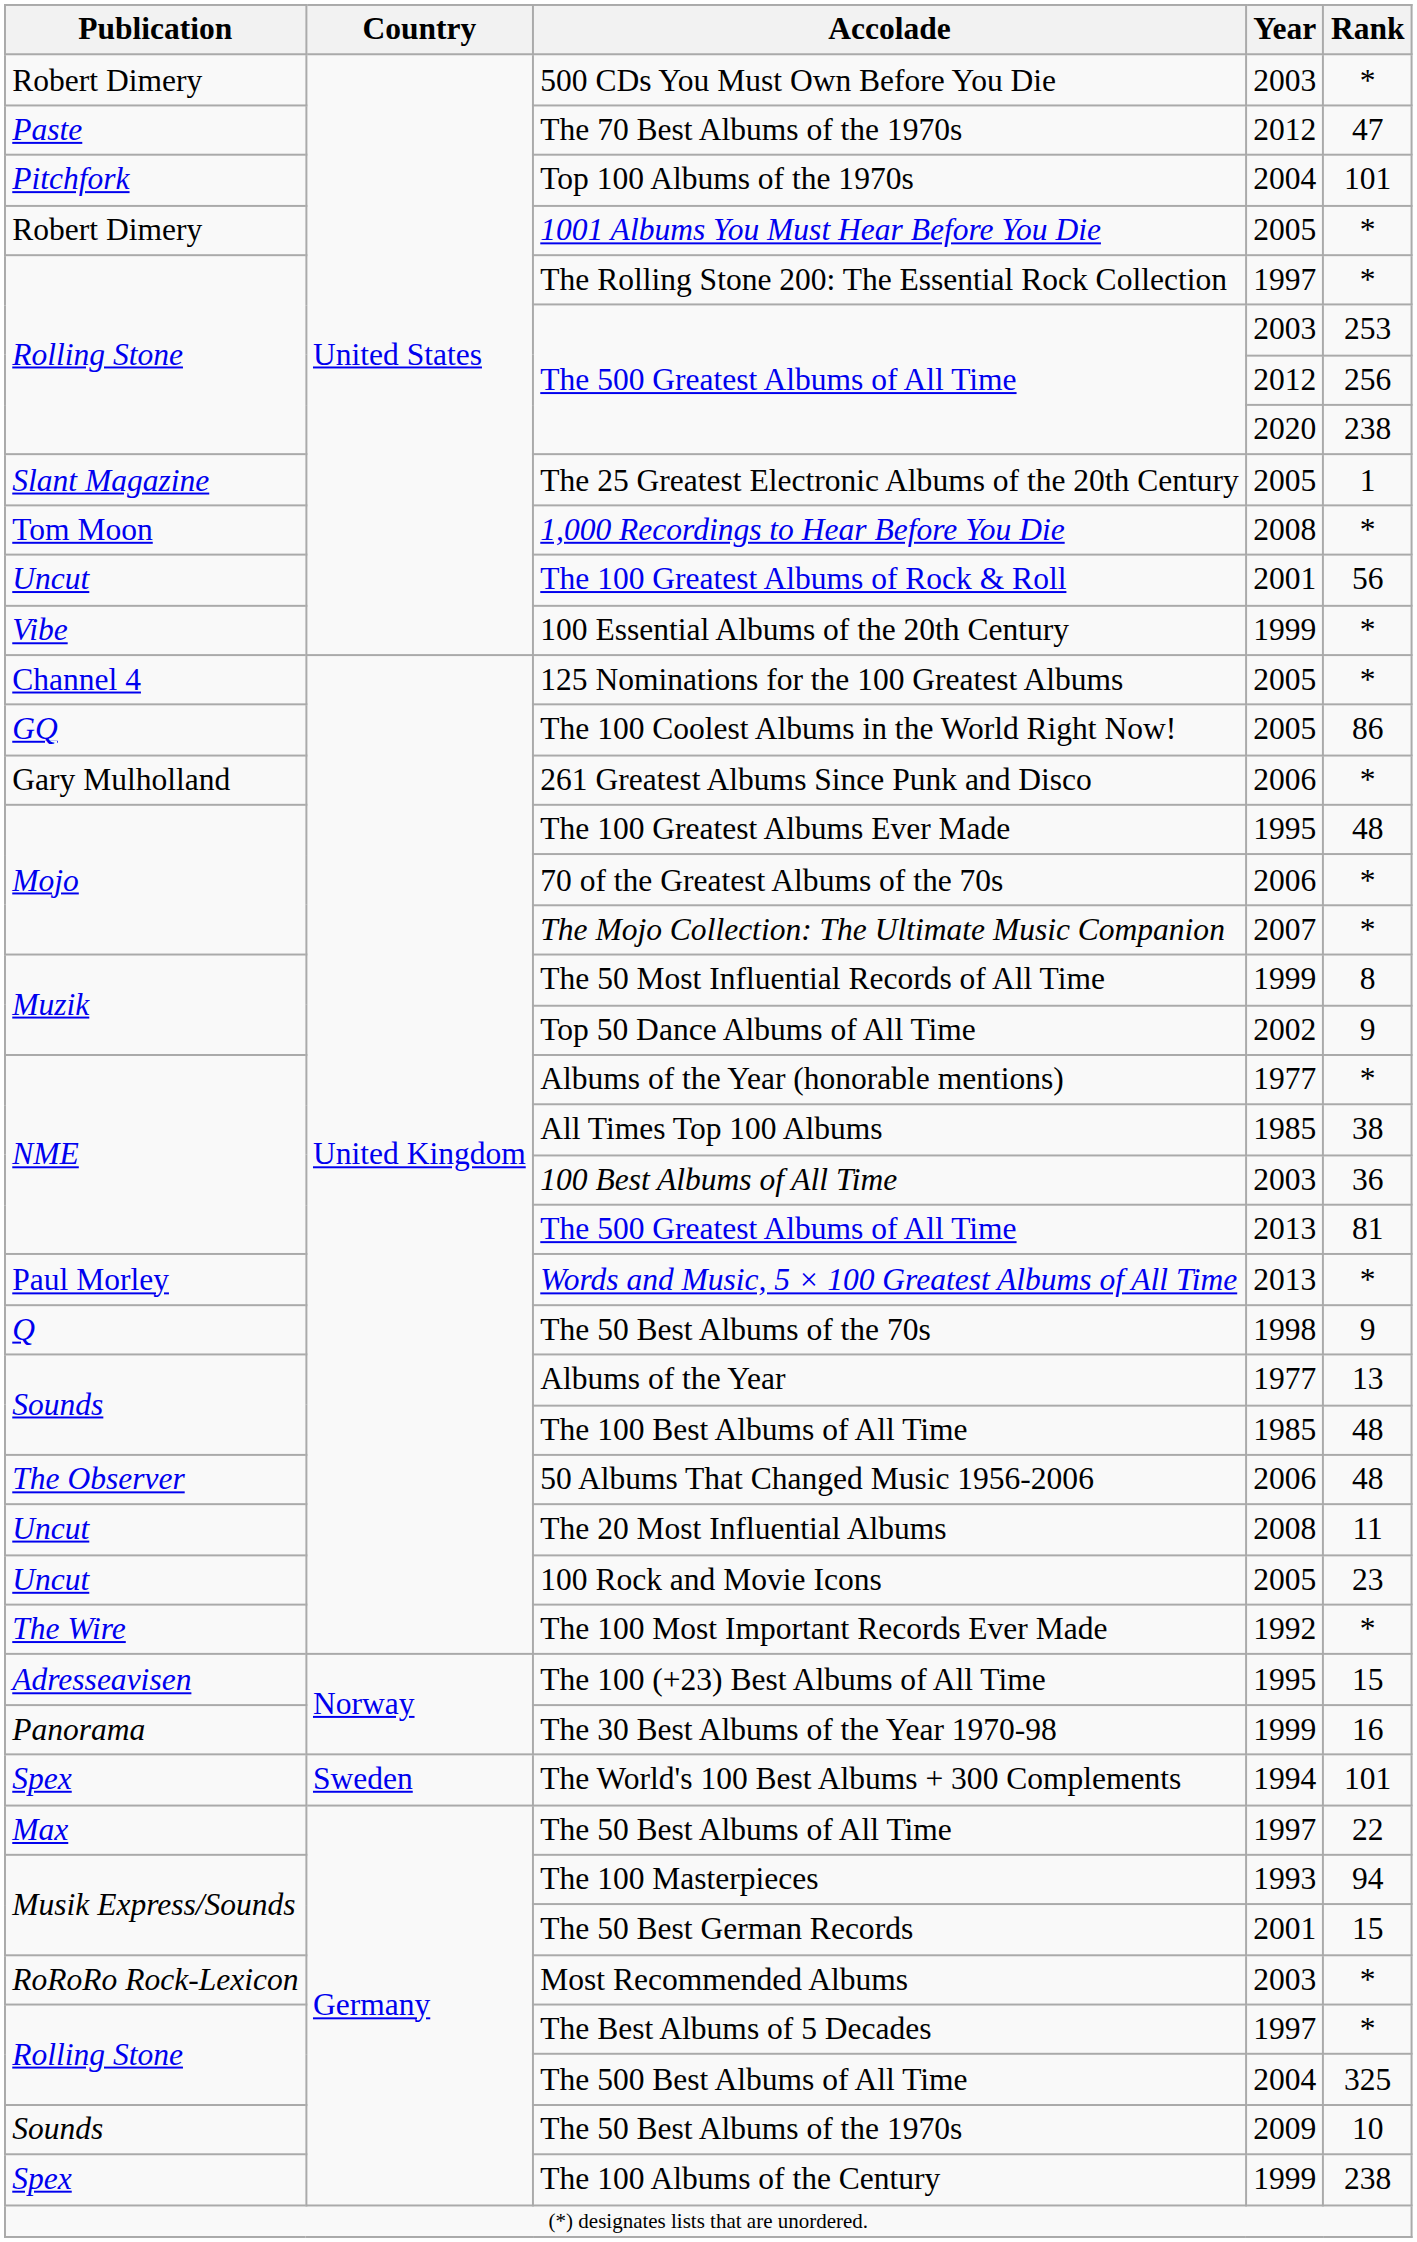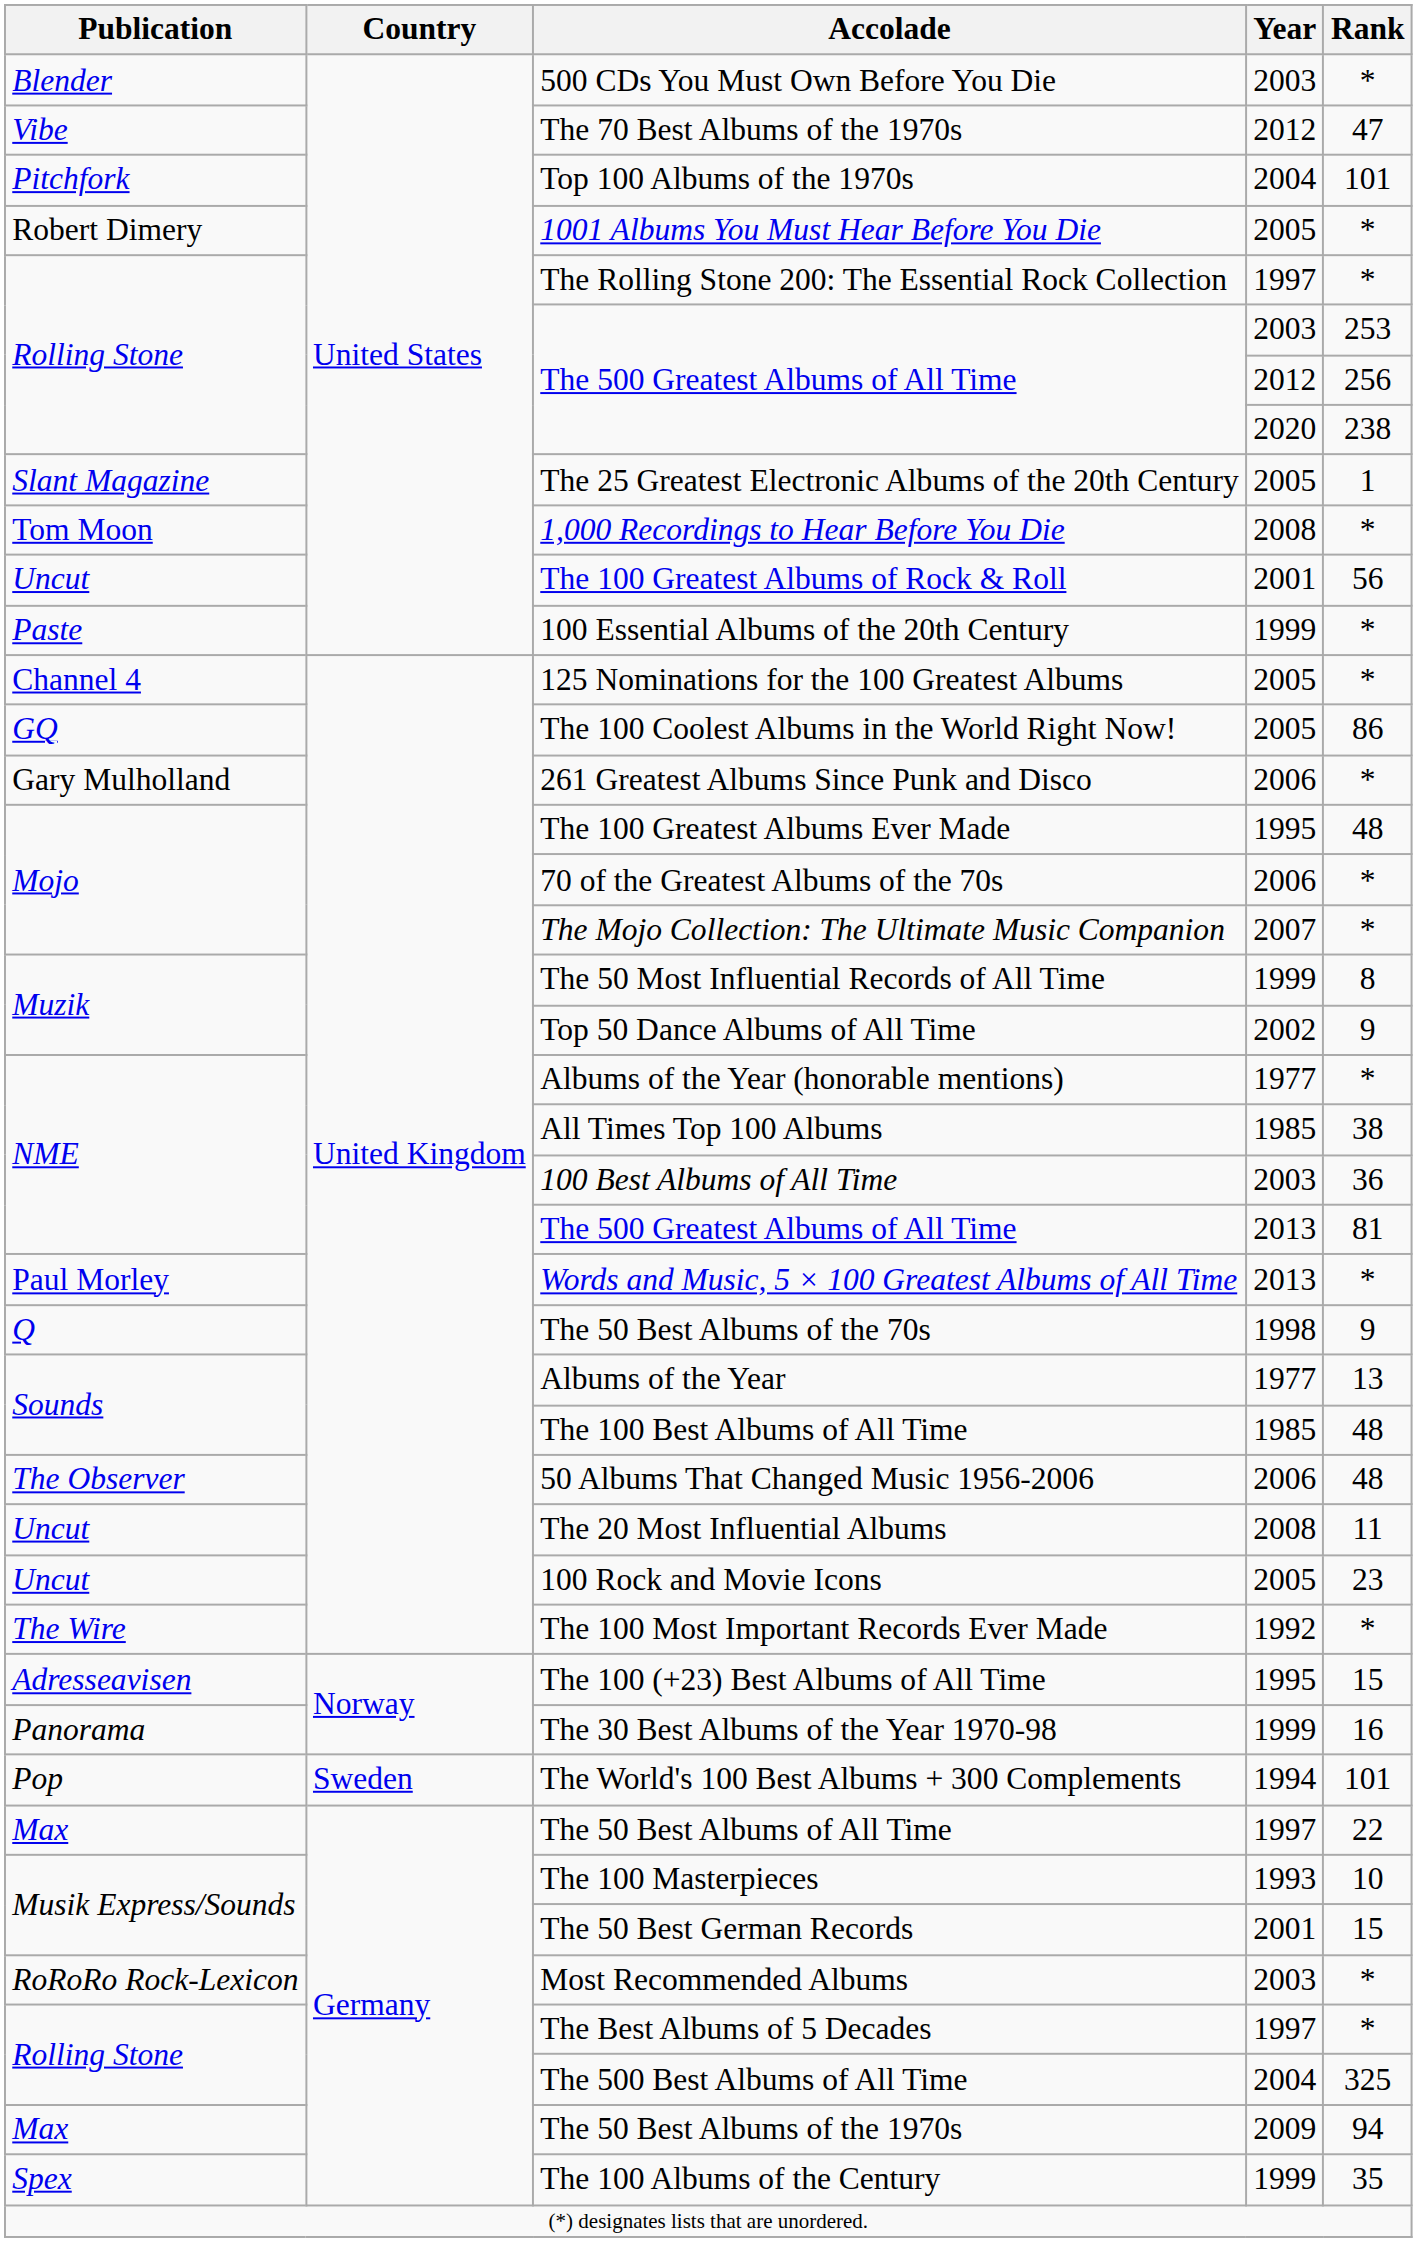500 CDs You Must Own Before You Die | Publication: Robert Dimery -> Blender
The 70 Best Albums of the 1970s | Publication: Paste -> Vibe
100 Essential Albums of the 20th Century | Publication: Vibe -> Paste
The World's 100 Best Albums + 300 Complements | Publication: Spex -> Pop
The 100 Masterpieces | Rank: 94 -> 10
The 50 Best Albums of the 1970s | Publication: Sounds -> Max
The 50 Best Albums of the 1970s | Rank: 10 -> 94
The 100 Albums of the Century | Rank: 238 -> 35
